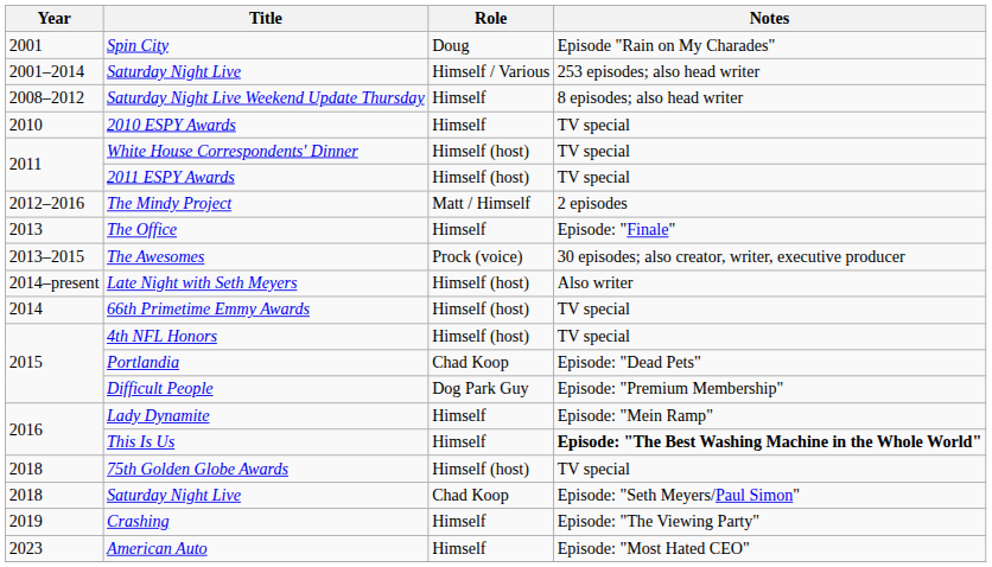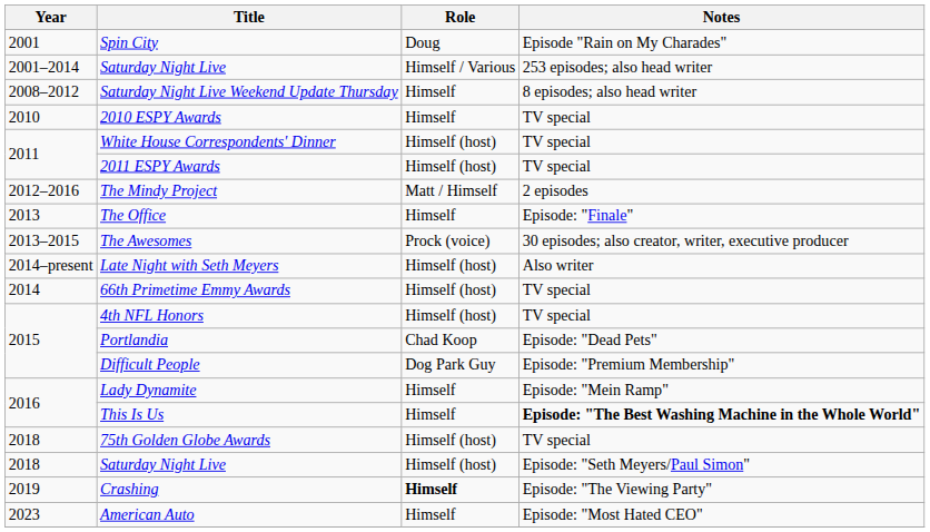2018 / Saturday Night Live | Role: Chad Koop -> Himself (host)
Crashing | Role: normal -> bold
